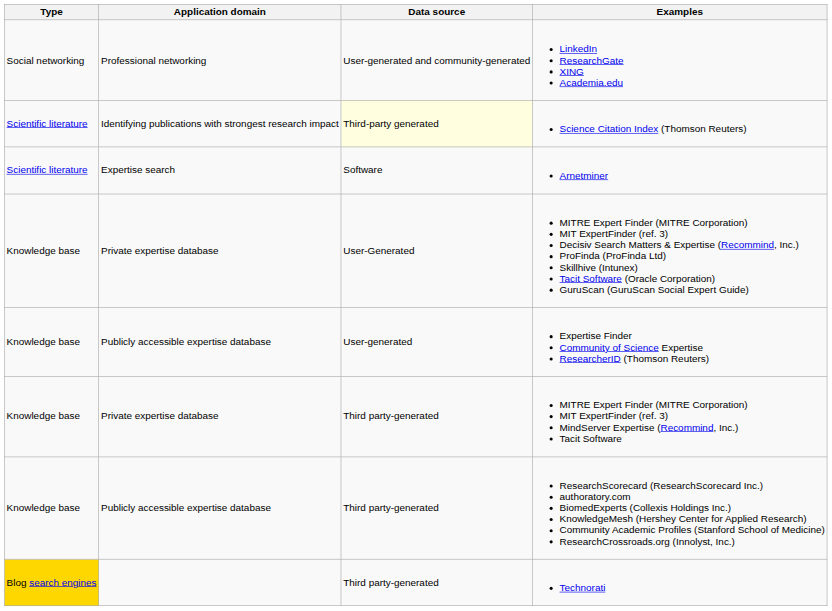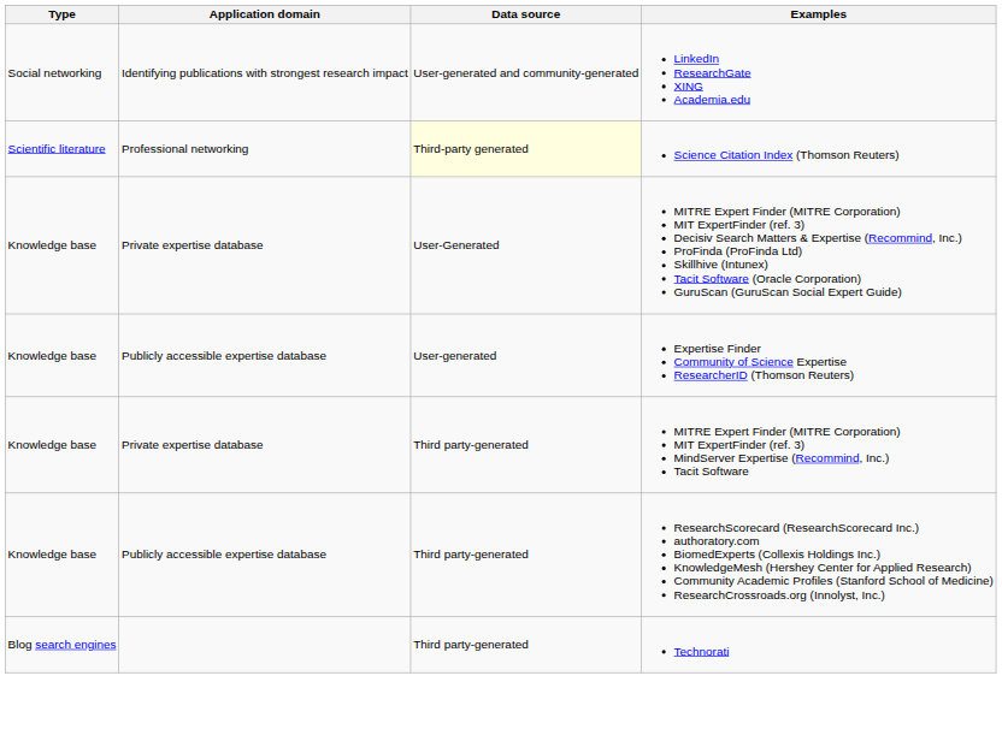LinkedIn ResearchGate XING Academia.edu | Application domain: Professional networking -> Identifying publications with strongest research impact
Science Citation Index (Thomson Reuters) | Application domain: Identifying publications with strongest research impact -> Professional networking
- row: Scientific literature | Expertise search | Software | Arnetminer
Technorati | Type: gold background -> no background
